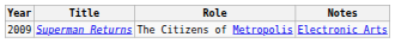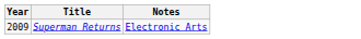- column: Role | The Citizens of Metropolis
